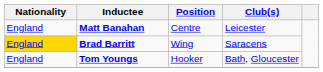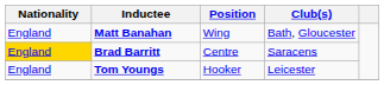Matt Banahan | Position: Centre -> Wing
Matt Banahan | Club(s): Leicester -> Bath, Gloucester
Brad Barritt | Position: Wing -> Centre
Tom Youngs | Club(s): Bath, Gloucester -> Leicester
